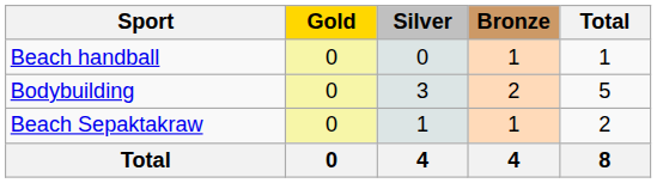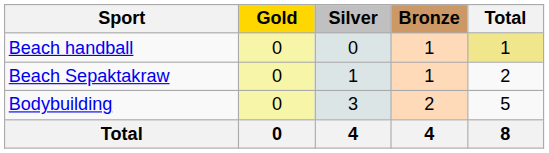Beach handball | Total: no background -> khaki background
rows swapped: Beach Sepaktakraw <-> Bodybuilding
